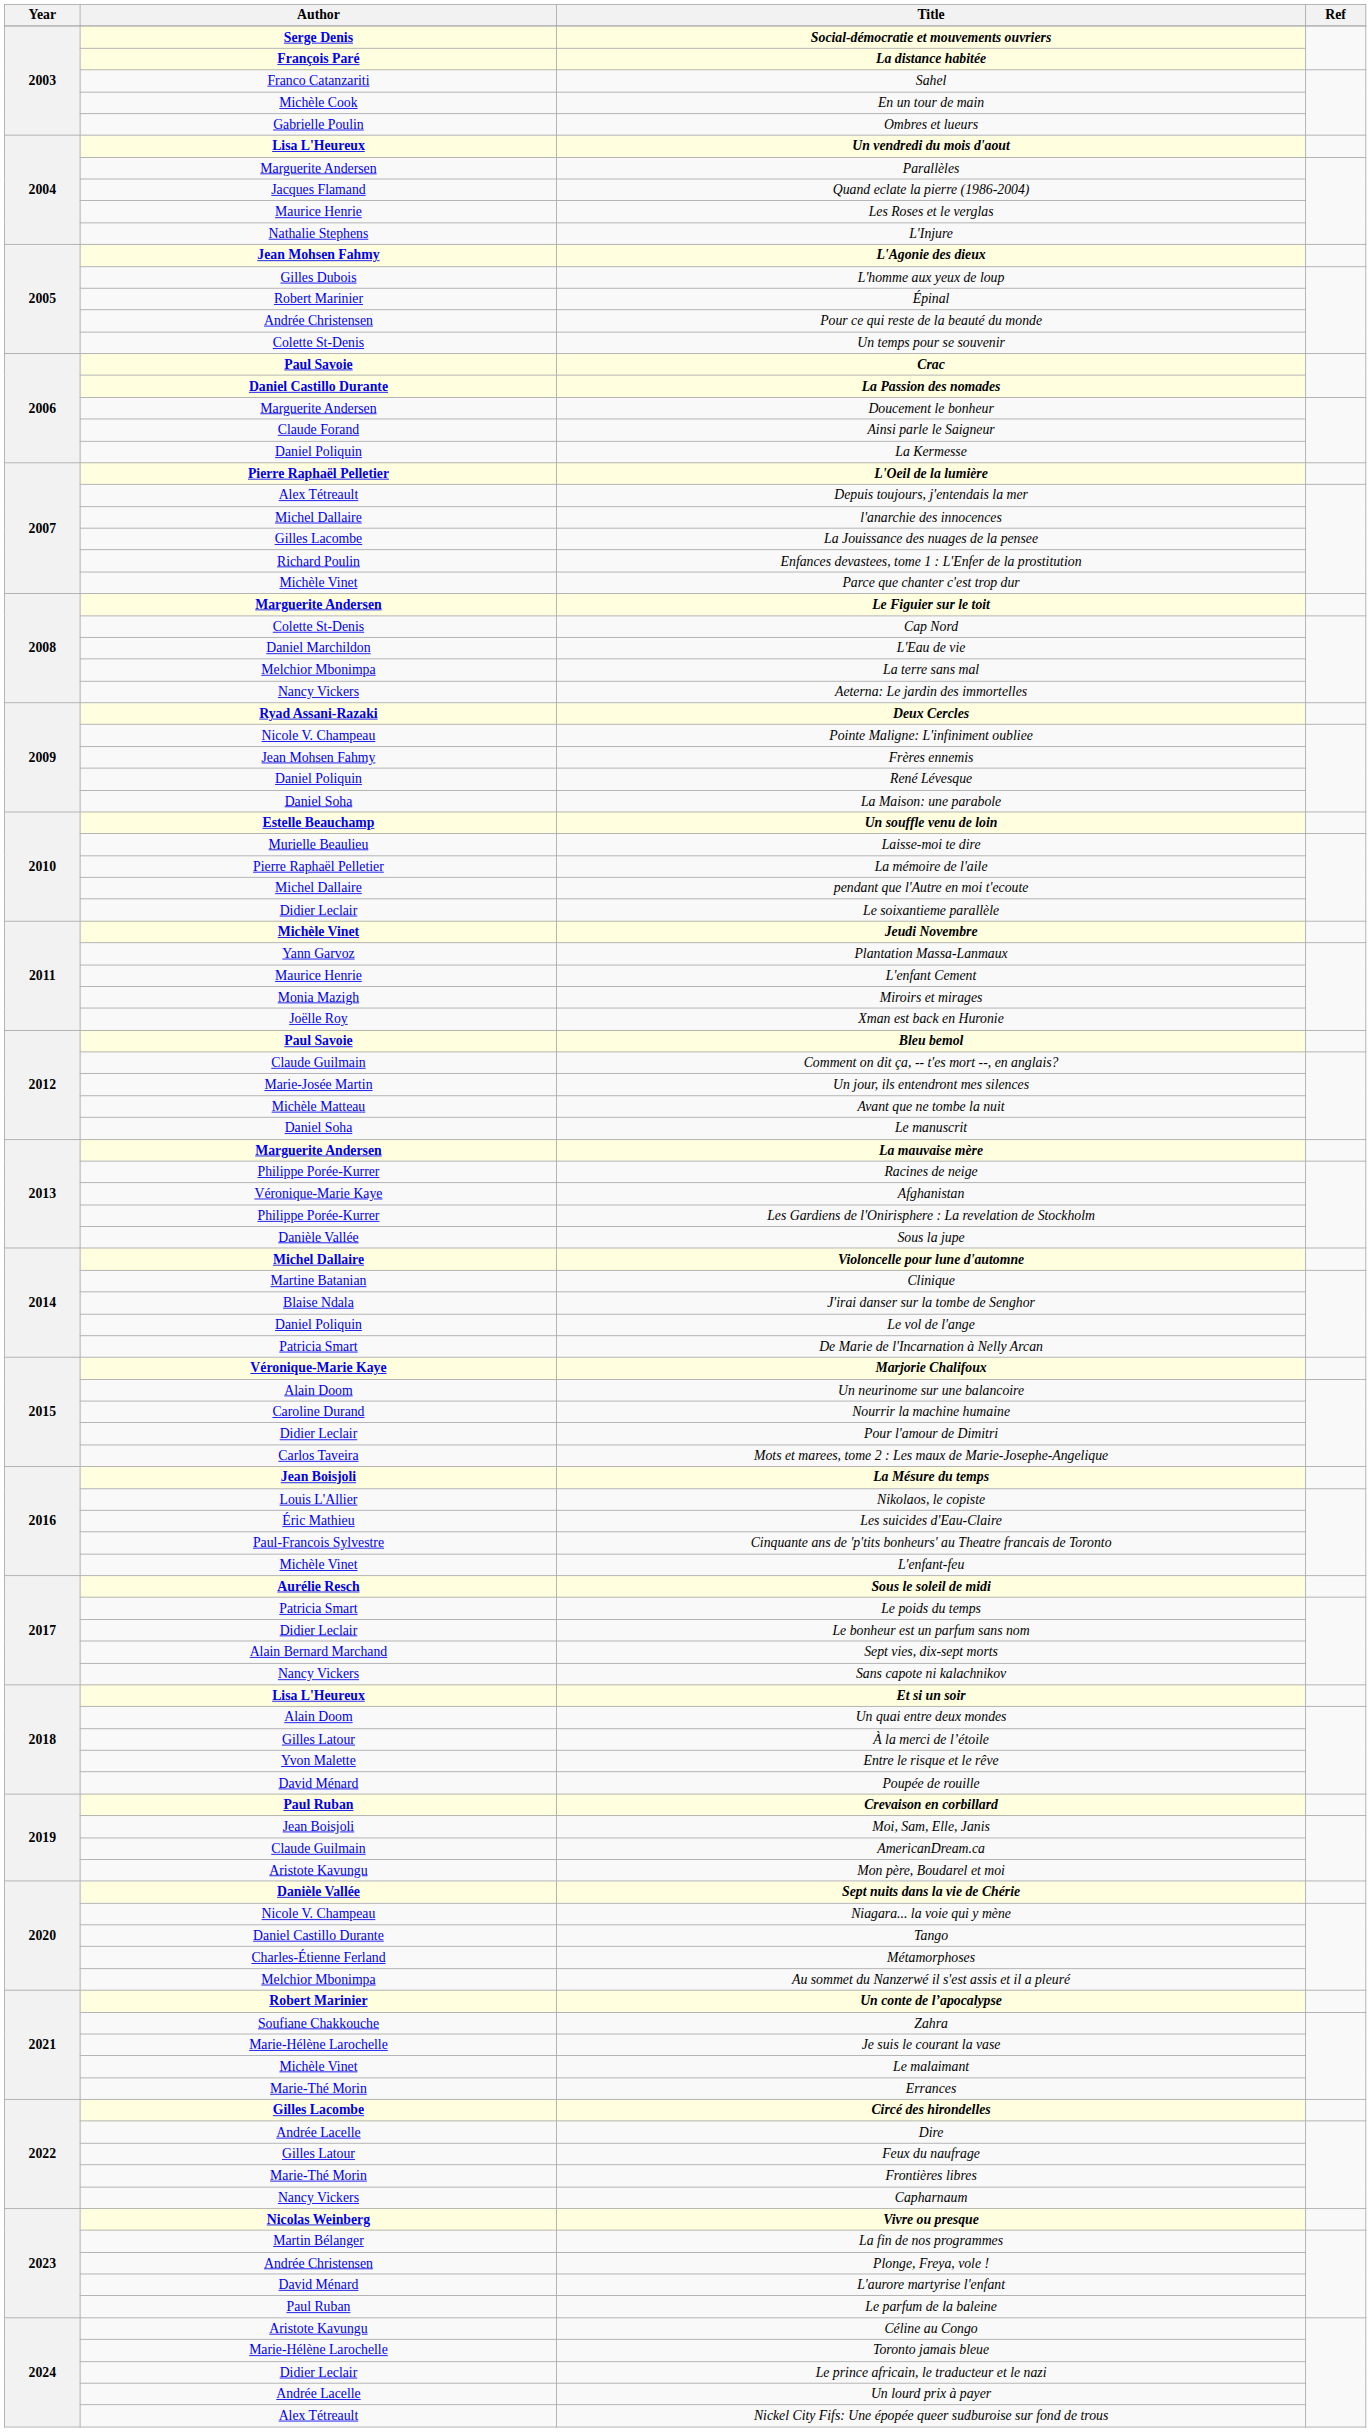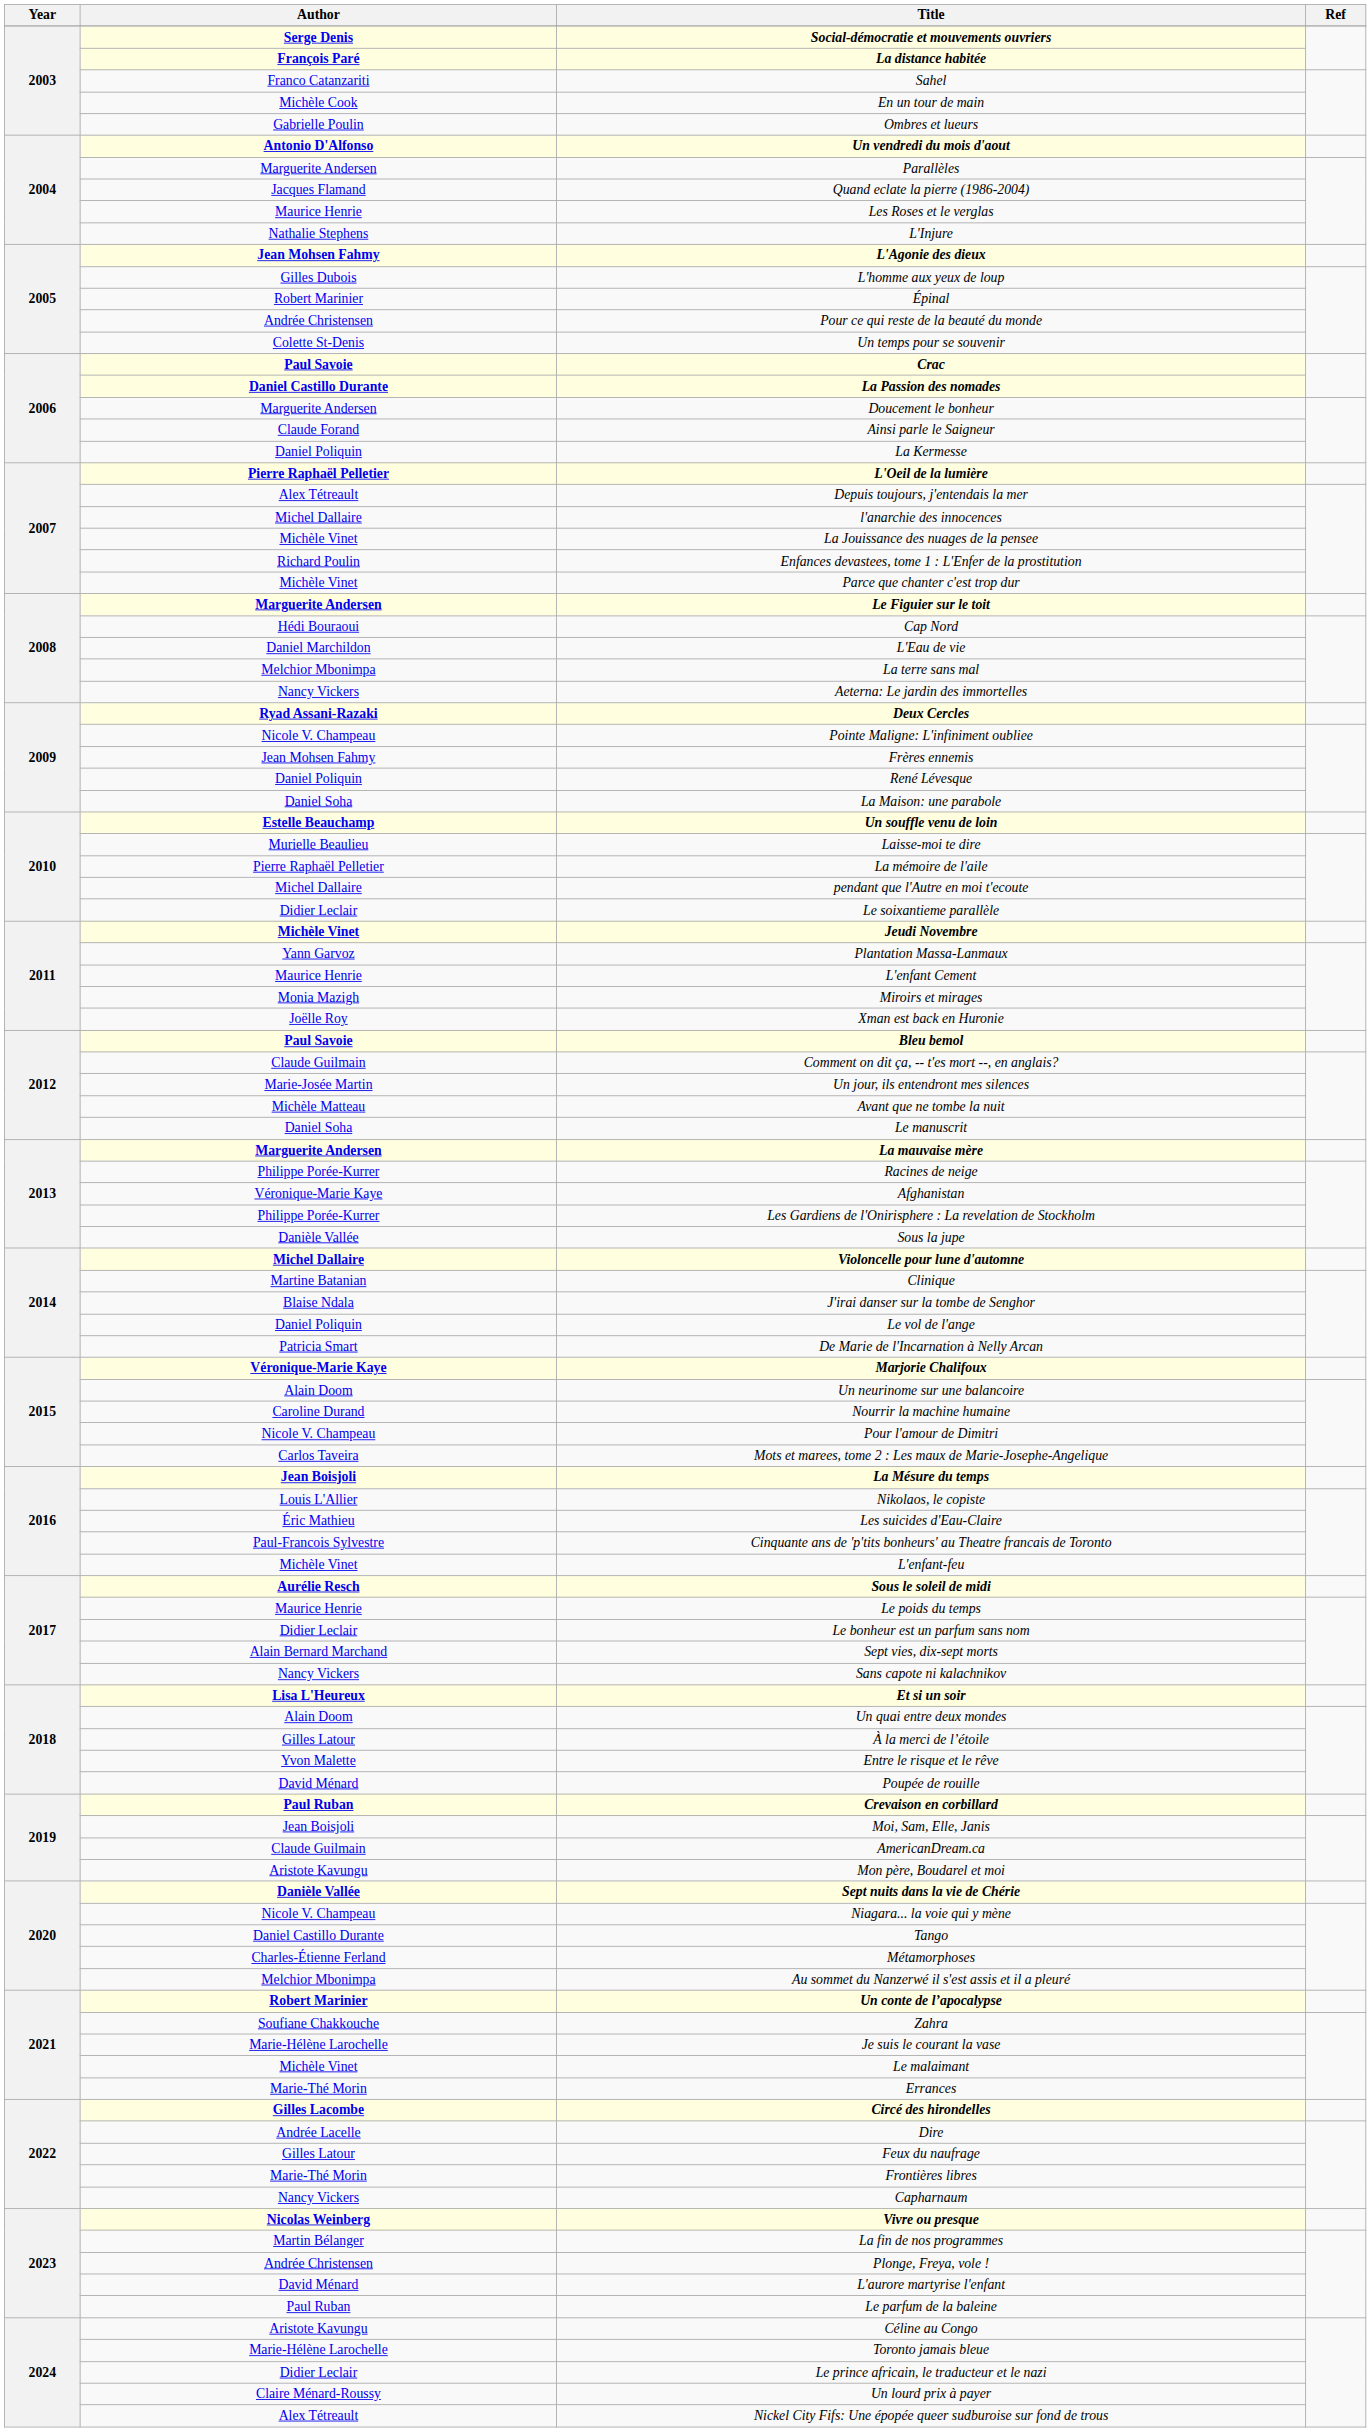Un vendredi du mois d'aout | Author: Lisa L'Heureux -> Antonio D'Alfonso
La Jouissance des nuages de la pensee | Author: Gilles Lacombe -> Michèle Vinet
Cap Nord | Author: Colette St-Denis -> Hédi Bouraoui
Pour l'amour de Dimitri | Author: Didier Leclair -> Nicole V. Champeau
Le poids du temps | Author: Patricia Smart -> Maurice Henrie
Un lourd prix à payer | Author: Andrée Lacelle -> Claire Ménard-Roussy
